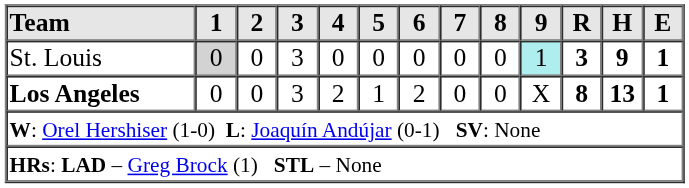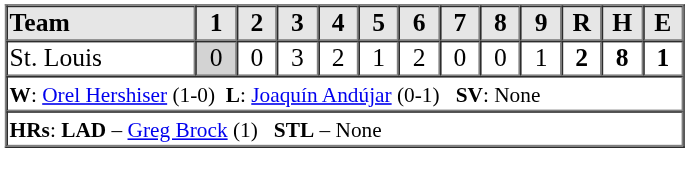St. Louis | 4: 0 -> 2
St. Louis | 5: 0 -> 1
St. Louis | 6: 0 -> 2
St. Louis | 9: paleturquoise background -> no background
St. Louis | R: 3 -> 2
St. Louis | H: 9 -> 8
- row: Los Angeles | 0 | 0 | 3 | 2 | 1 | 2 | 0 | 0 | X | 8 | 13 | 1
